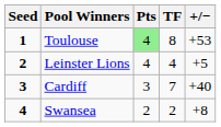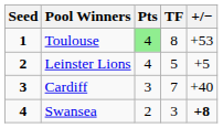Leinster Lions | TF: 4 -> 5
Swansea | TF: 2 -> 3
Swansea | +/−: normal -> bold
